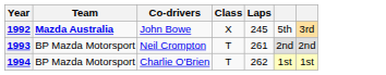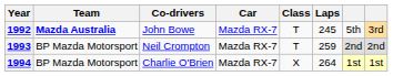+ column: Car | Mazda RX-7 | Mazda RX-7 | Mazda RX-7
1992 | Class: X -> T
1993 | Laps: 261 -> 259
1994 | Class: T -> X
1994 | Laps: 262 -> 264
